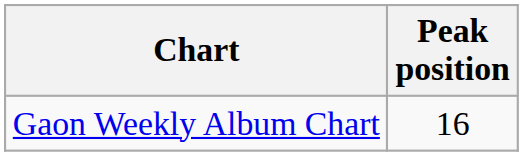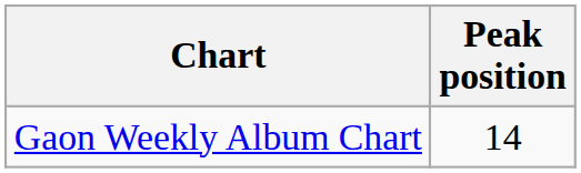Gaon Weekly Album Chart | Peak position: 16 -> 14
